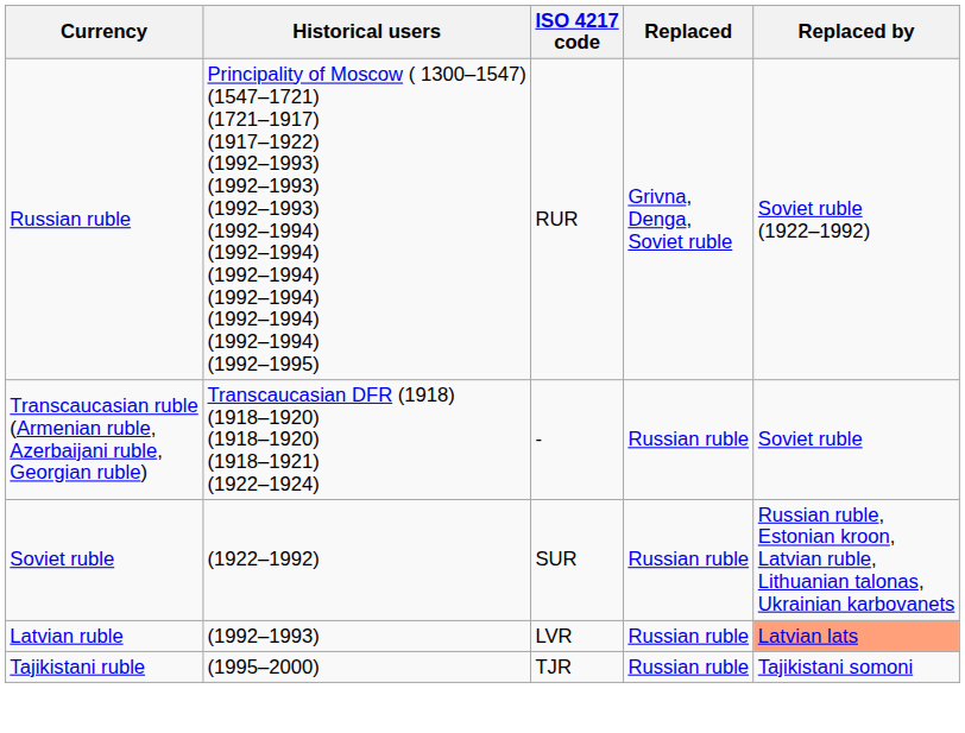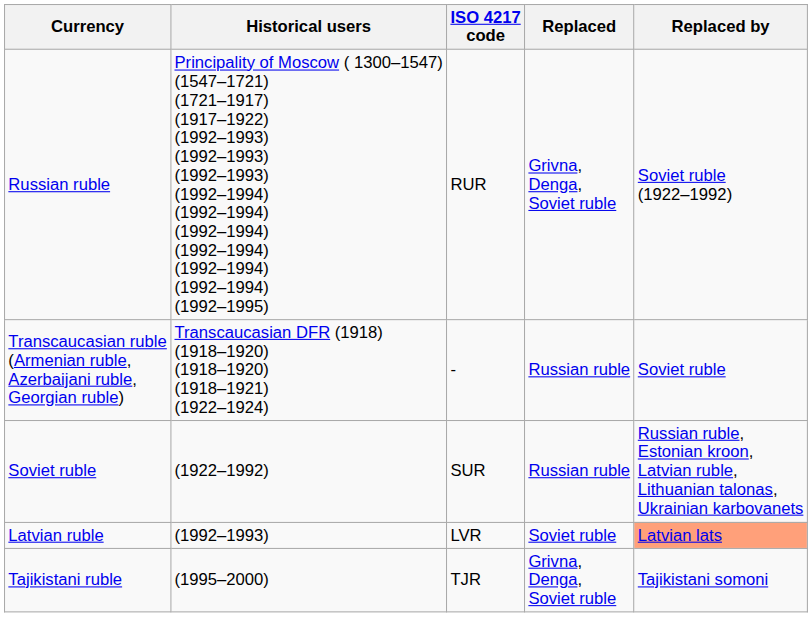Latvian ruble | Replaced: Russian ruble -> Soviet ruble
Tajikistani ruble | Replaced: Russian ruble -> Grivna, Denga, Soviet ruble
